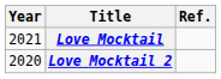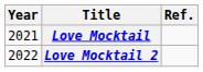Love Mocktail 2 | Year: 2020 -> 2022
